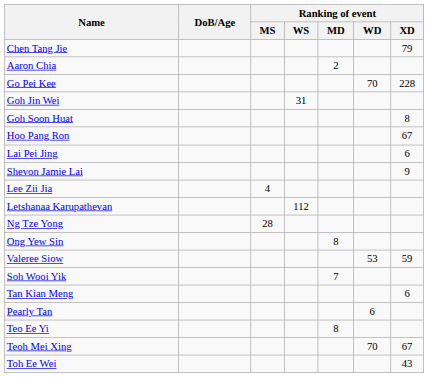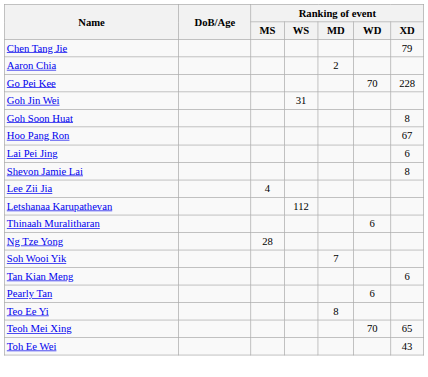Shevon Jamie Lai | Ranking of event / XD: 9 -> 8
+ row: Thinaah Muralitharan | 6
- row: Ong Yew Sin | 8
- row: Valeree Siow | 53 | 59
Teoh Mei Xing | Ranking of event / XD: 67 -> 65
